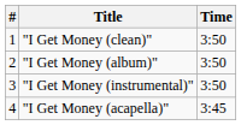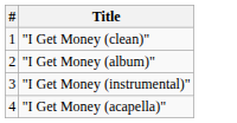- column: Time | 3:50 | 3:50 | 3:50 | 3:45
